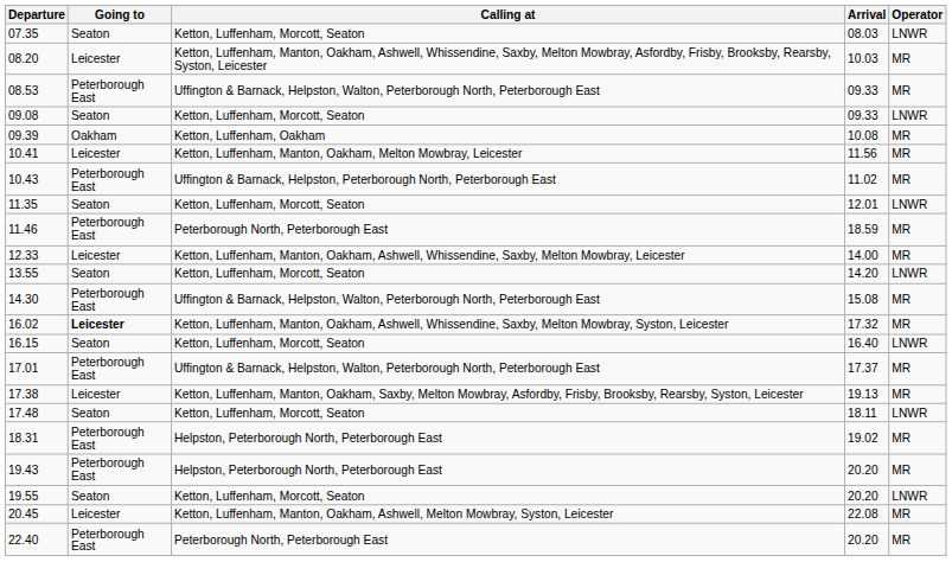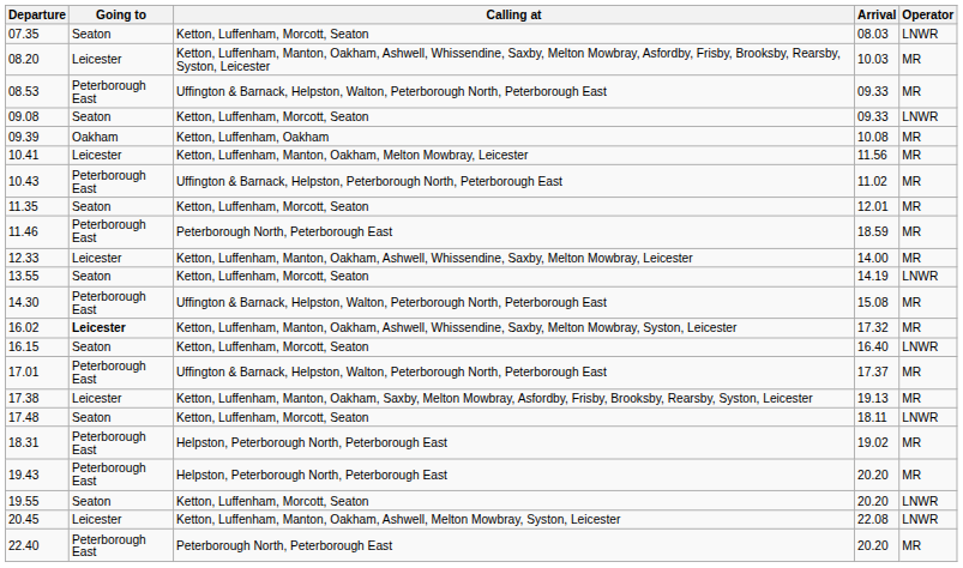11.35 | Operator: LNWR -> MR
13.55 | Arrival: 14.20 -> 14.19
20.45 | Operator: MR -> LNWR
